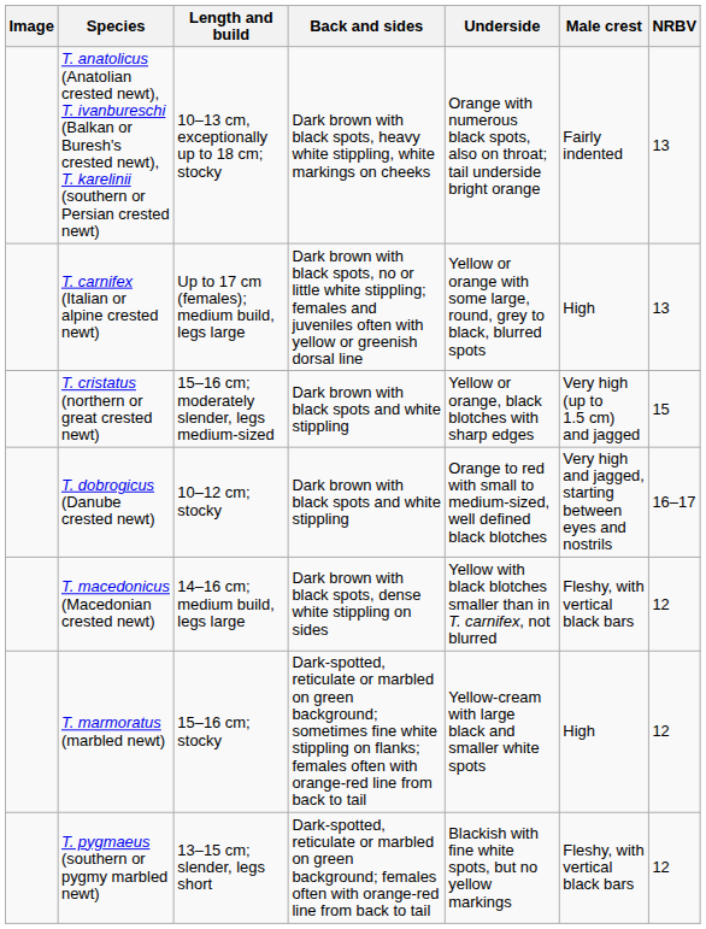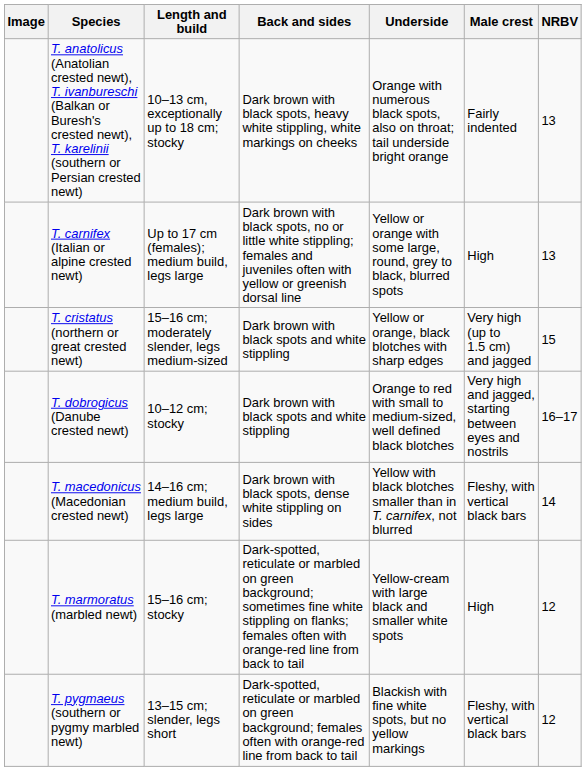T. macedonicus (Macedonian crested newt) | NRBV: 12 -> 14
